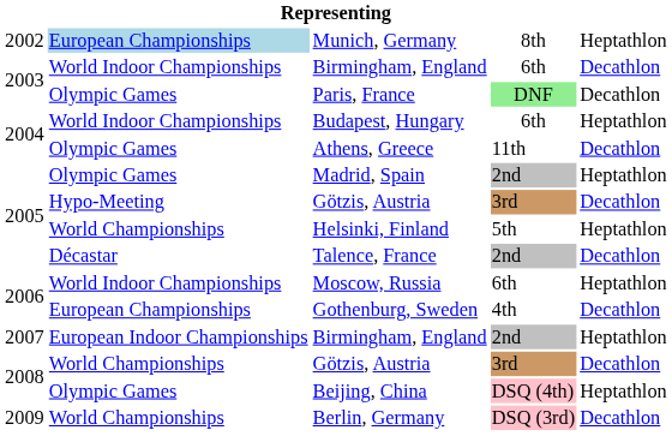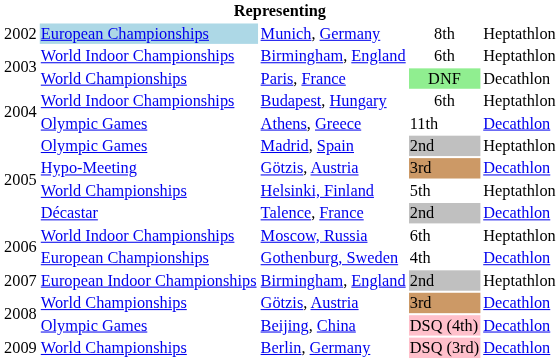2003 / Birmingham, England | column 5: Decathlon -> Heptathlon
Paris, France | column 2: Olympic Games -> World Championships
Beijing, China | column 5: Heptathlon -> Decathlon
